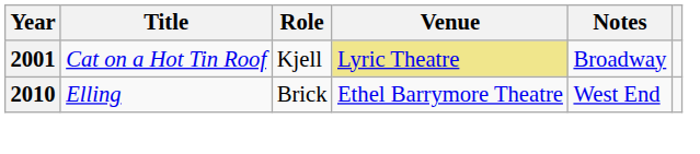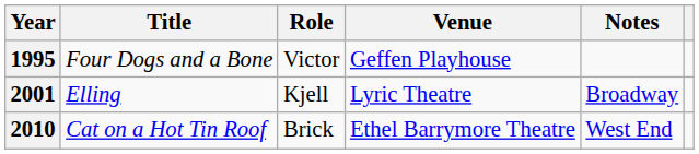+ row: 1995 | Four Dogs and a Bone | Victor | Geffen Playhouse
2001 | Title: Cat on a Hot Tin Roof -> Elling
2001 | Venue: khaki background -> no background
2010 | Title: Elling -> Cat on a Hot Tin Roof
